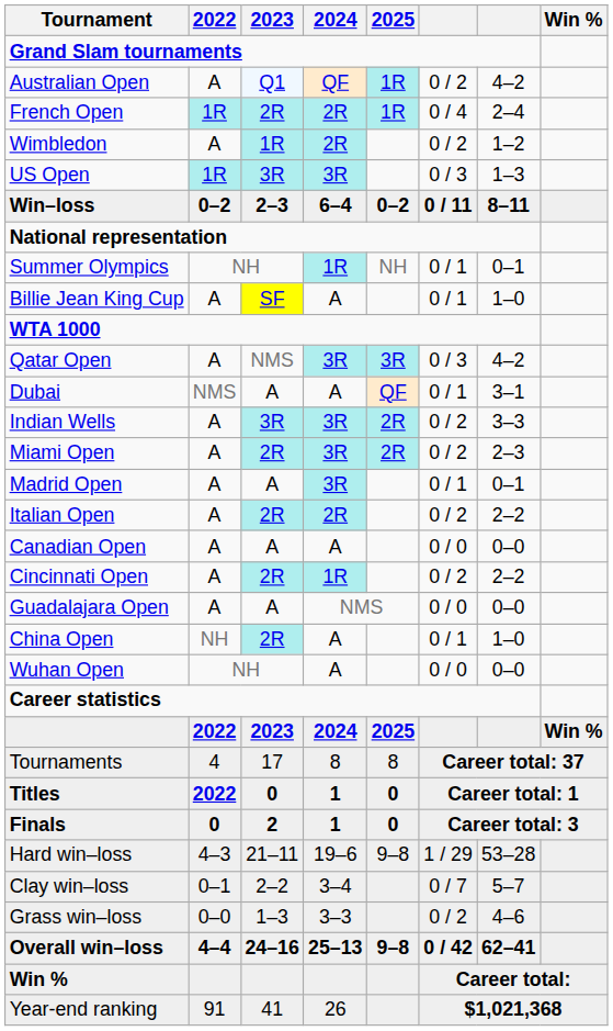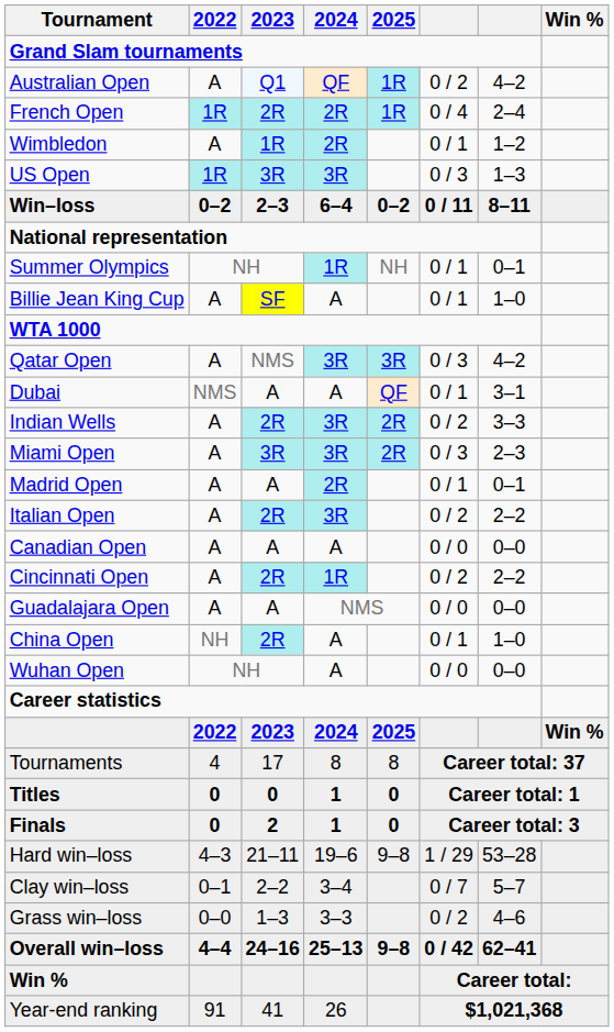Wimbledon | column 6: 0 / 2 -> 0 / 1
Indian Wells | 2023: 3R -> 2R
Miami Open | 2023: 2R -> 3R
Miami Open | column 6: 0 / 2 -> 0 / 3
Madrid Open | 2024: 3R -> 2R
Italian Open | 2024: 2R -> 3R
Titles | 2022: 2022 -> 0
